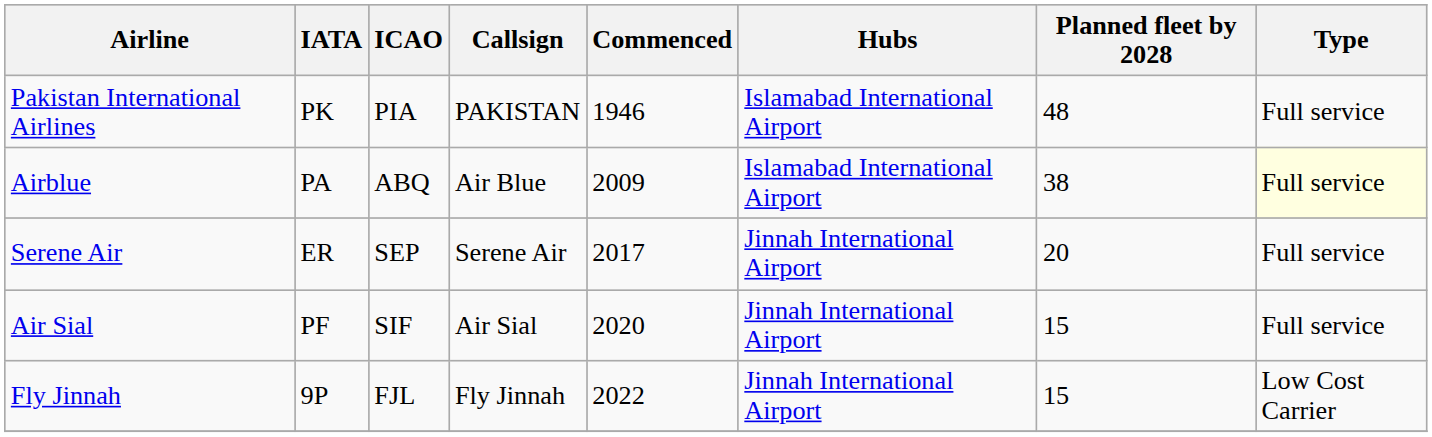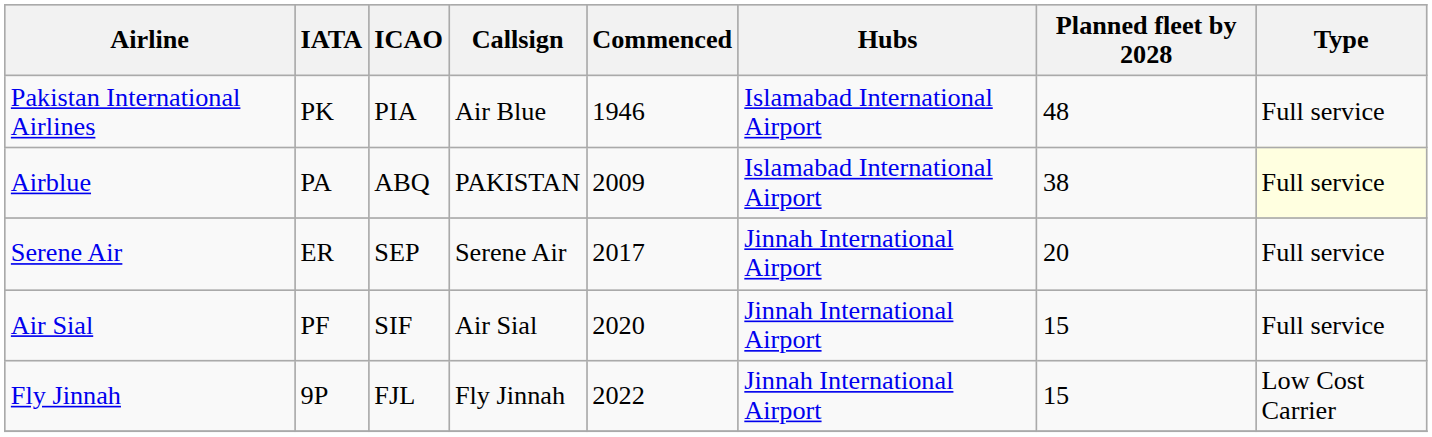Pakistan International Airlines | Callsign: PAKISTAN -> Air Blue
Airblue | Callsign: Air Blue -> PAKISTAN
